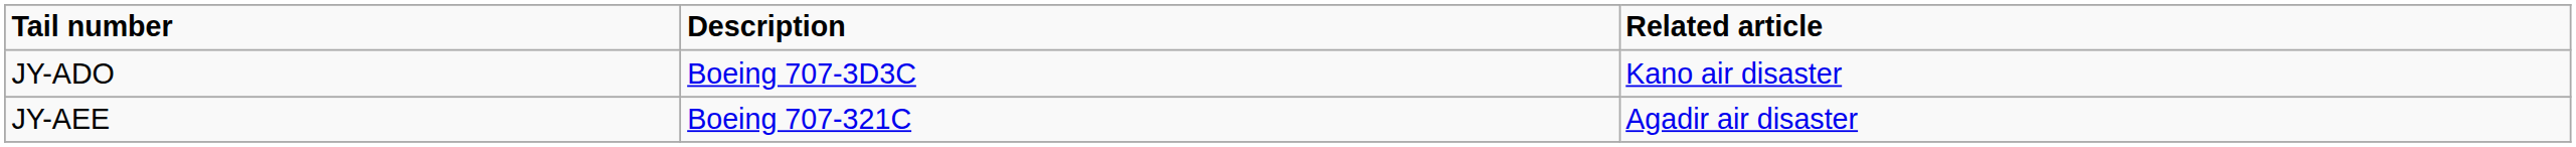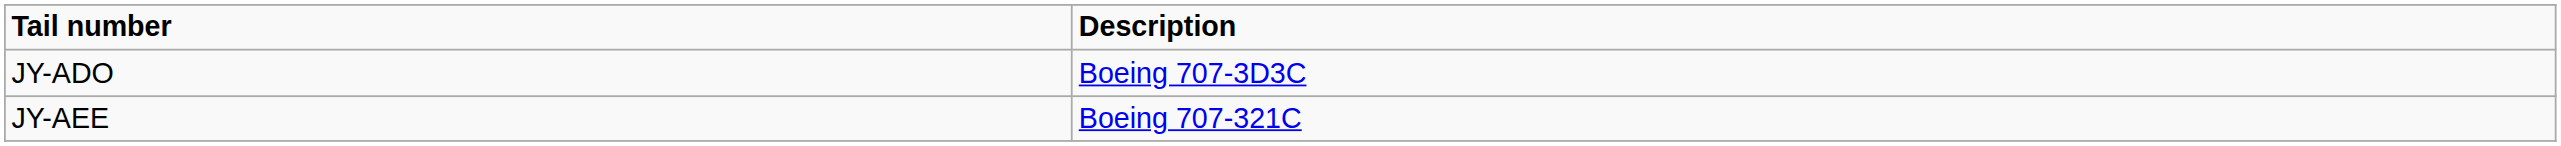- column: Related article | Kano air disaster | Agadir air disaster
